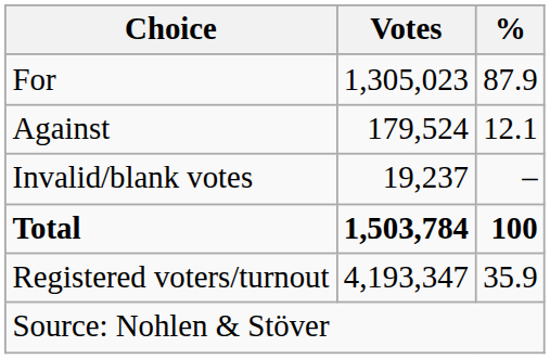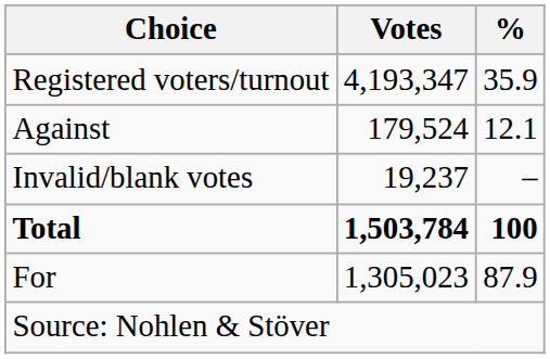rows swapped: For <-> Registered voters/turnout
